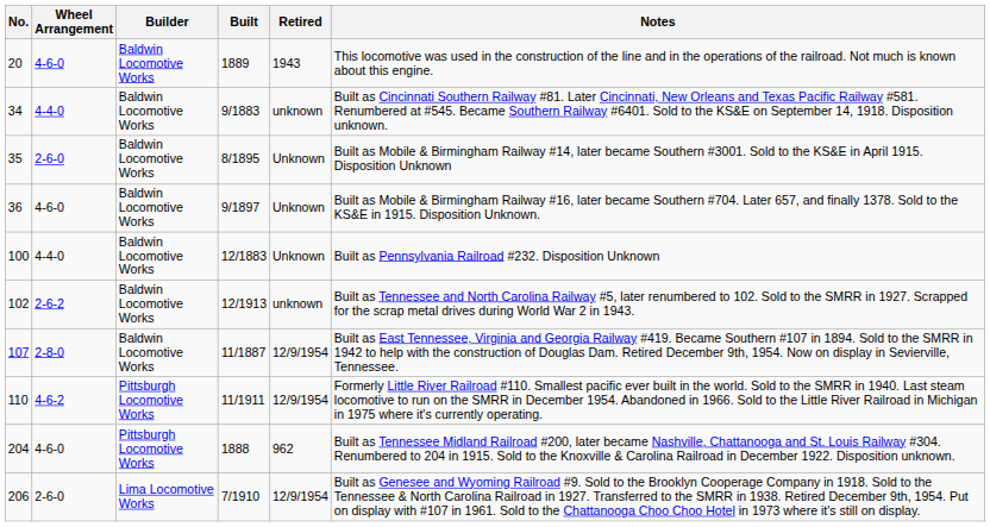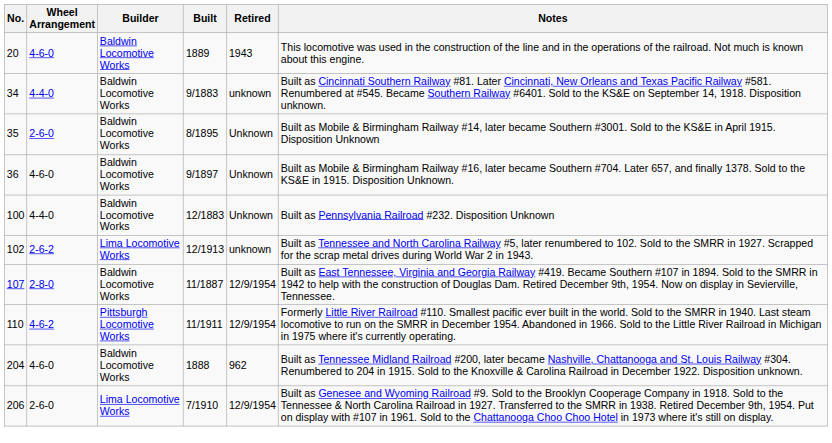102 | Builder: Baldwin Locomotive Works -> Lima Locomotive Works
204 | Builder: Pittsburgh Locomotive Works -> Baldwin Locomotive Works
